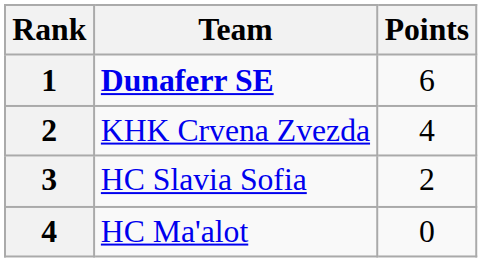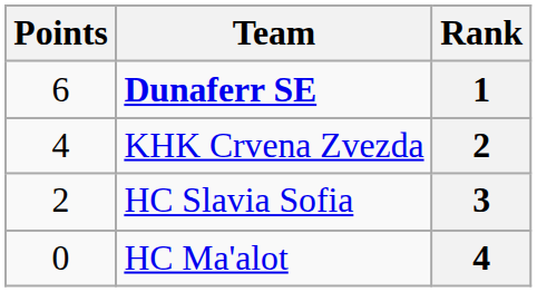columns swapped: Rank <-> Points
